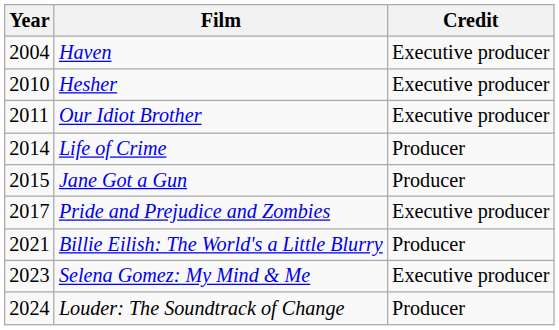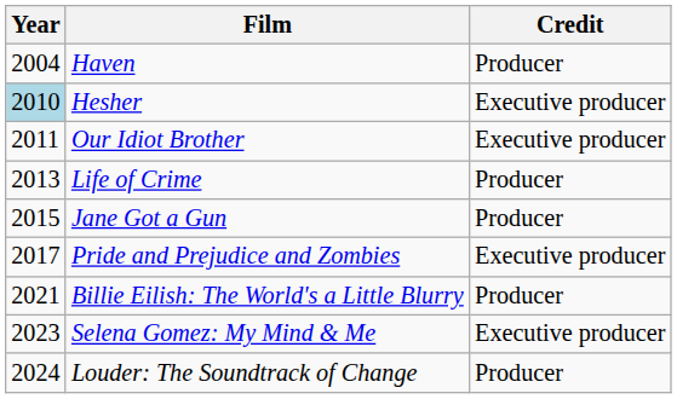Haven | Credit: Executive producer -> Producer
Hesher | Year: no background -> lightblue background
Life of Crime | Year: 2014 -> 2013
